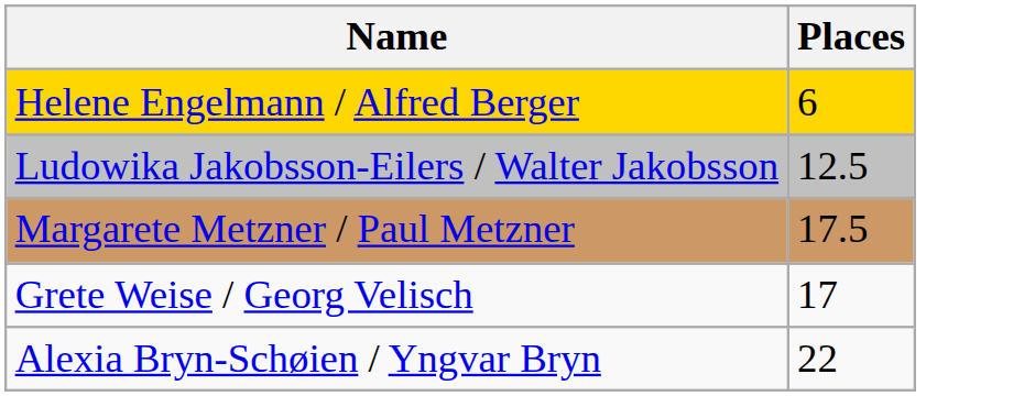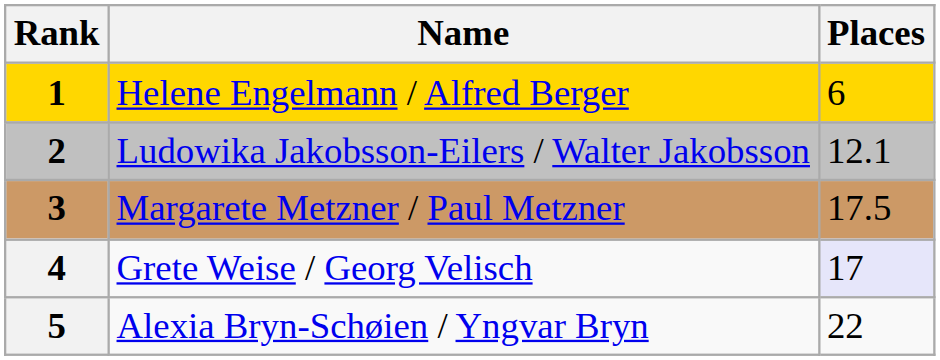+ column: Rank | 1 | 2 | 3 | 4 | 5
Ludowika Jakobsson-Eilers / Walter Jakobsson | Places: 12.5 -> 12.1
Grete Weise / Georg Velisch | Places: no background -> lavender background
